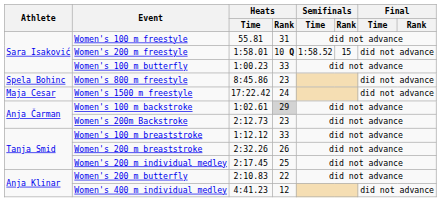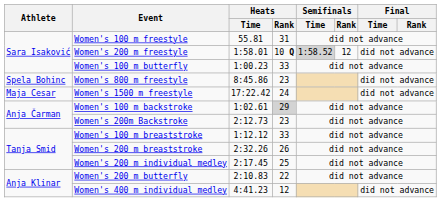Women's 200 m freestyle | Semifinals / Time: no background -> lightgrey background
Women's 200 m freestyle | Semifinals / Rank: 15 -> 12
